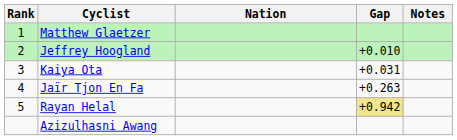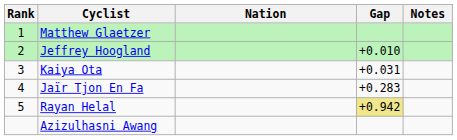Jaïr Tjon En Fa | Gap: +0.263 -> +0.283
